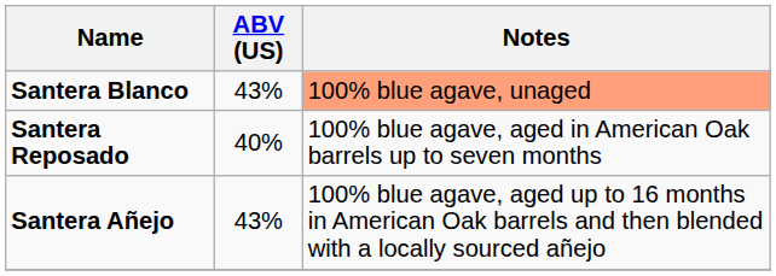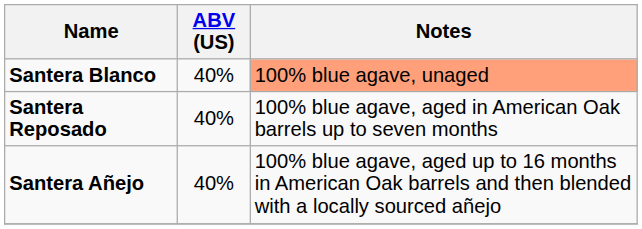Santera Blanco | ABV (US): 43% -> 40%
Santera Añejo | ABV (US): 43% -> 40%
